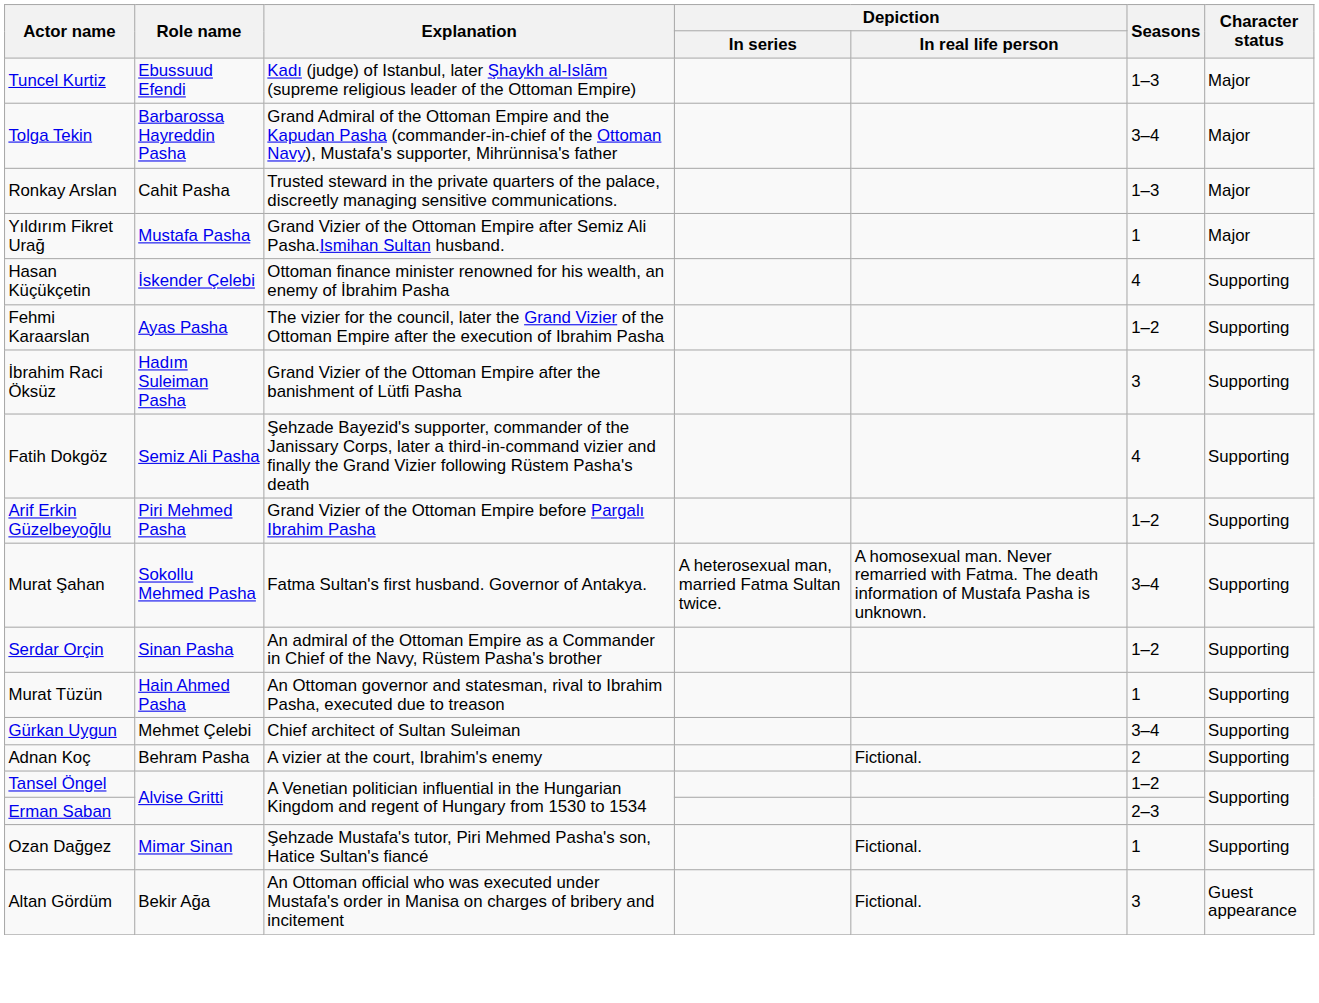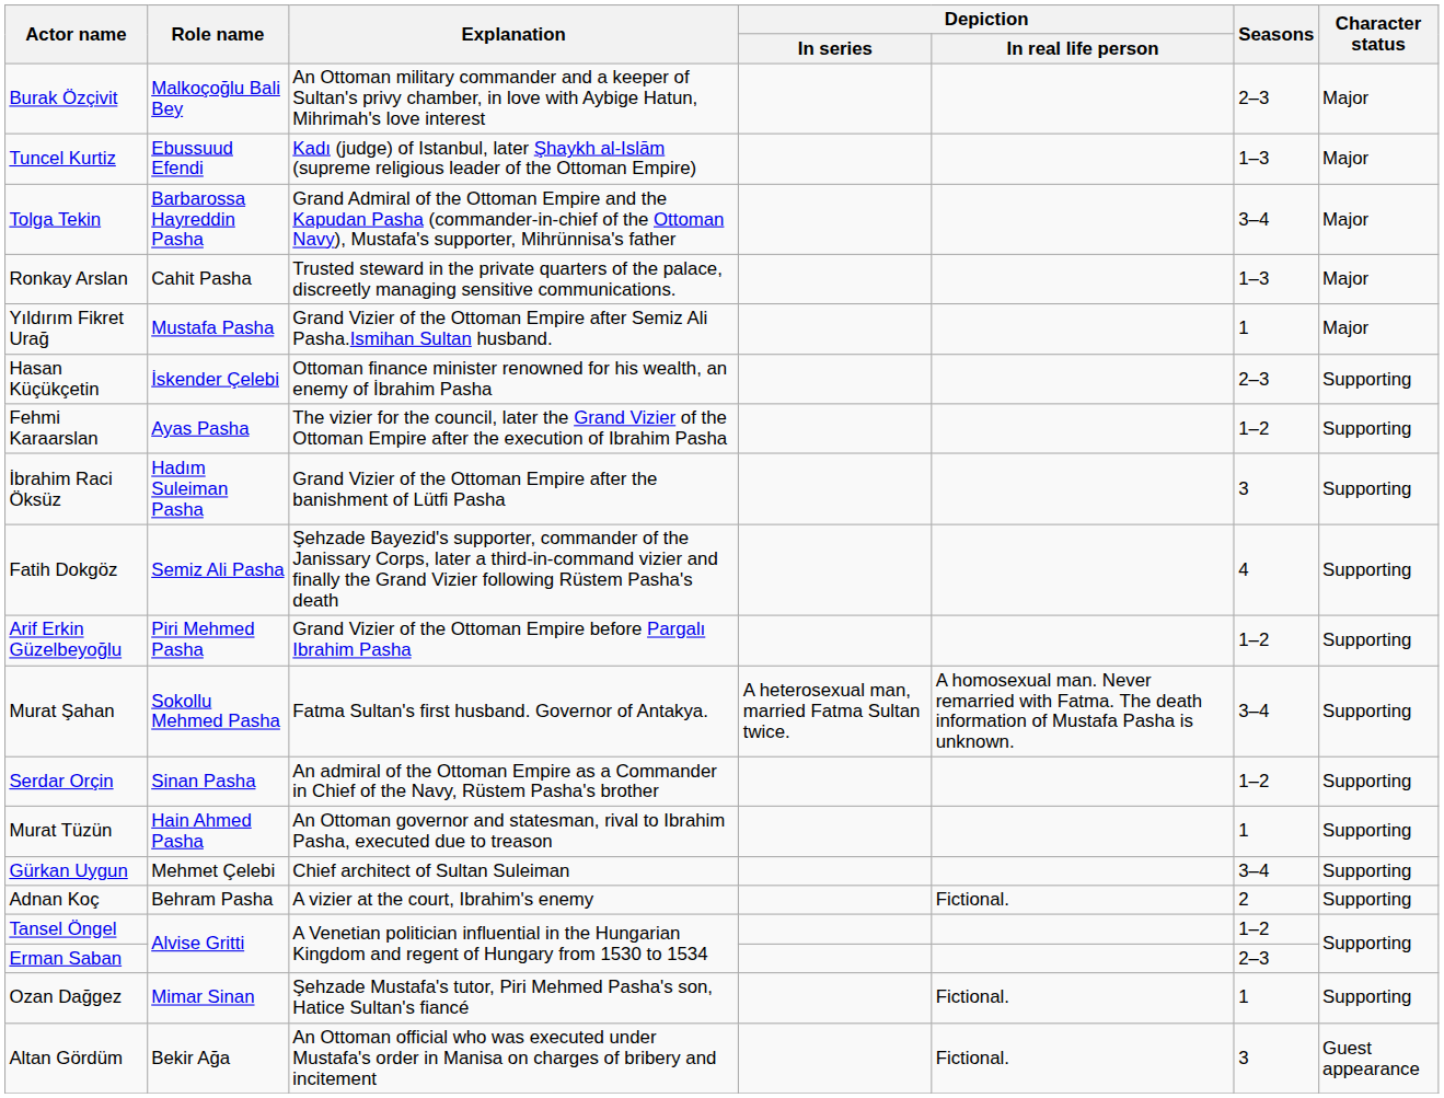+ row: Burak Özçivit | Malkoçoğlu Bali Bey | An Ottoman military commander and a keeper of Sultan's privy chamber, in love with Aybige Hatun, Mihrimah's love interest | 2–3 | Major
Hasan Küçükçetin | Seasons: 4 -> 2–3
